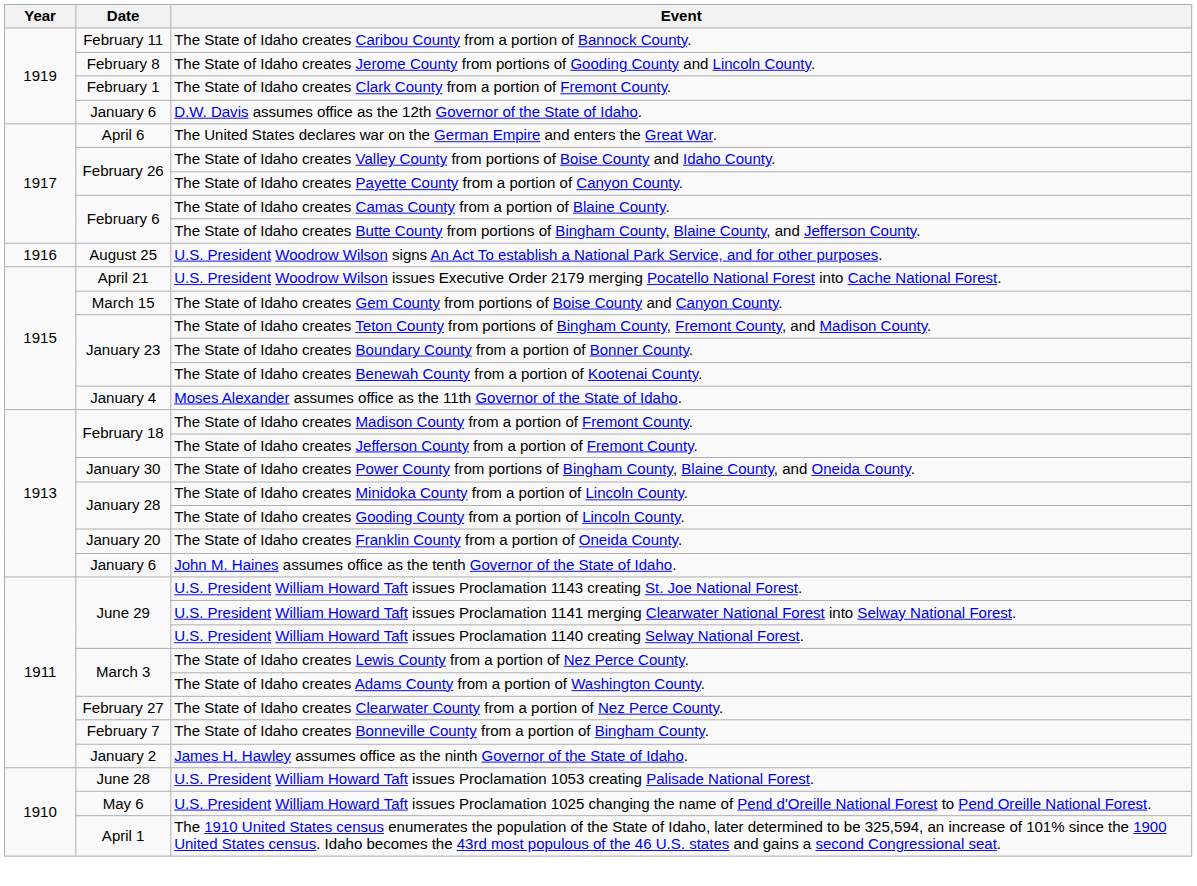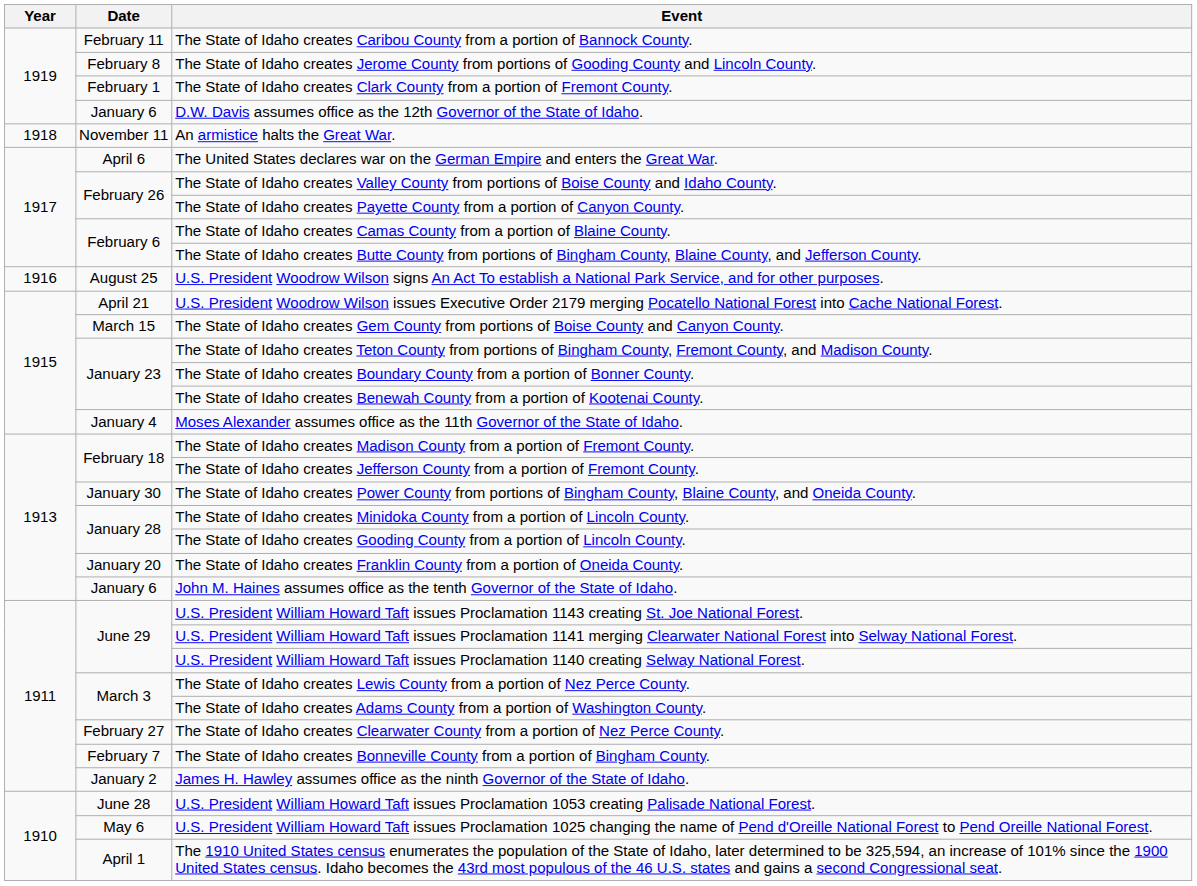+ row: 1918 | November 11 | An armistice halts the Great War.
